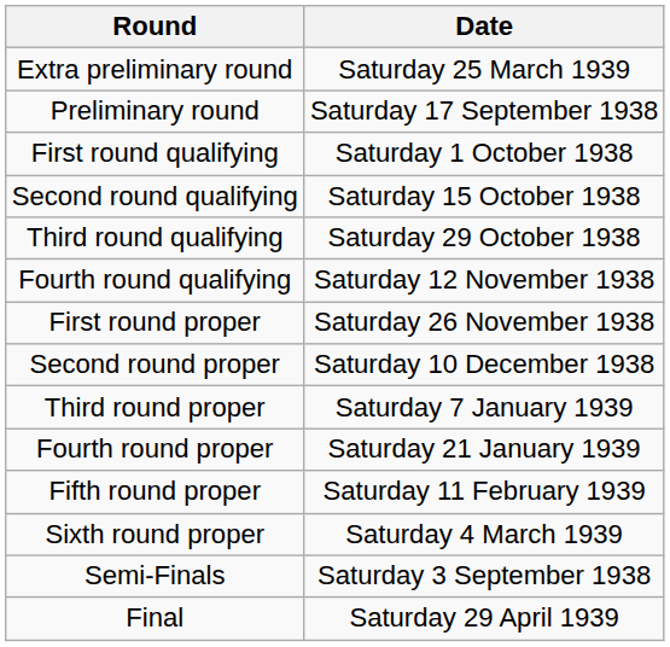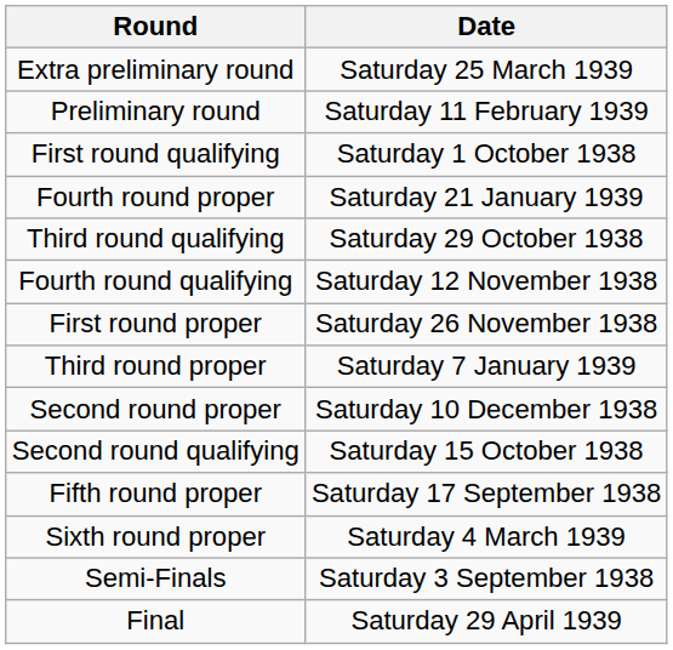Preliminary round | Date: Saturday 17 September 1938 -> Saturday 11 February 1939
rows swapped: Second round qualifying <-> Fourth round proper
rows swapped: Second round proper <-> Third round proper
Fifth round proper | Date: Saturday 11 February 1939 -> Saturday 17 September 1938
